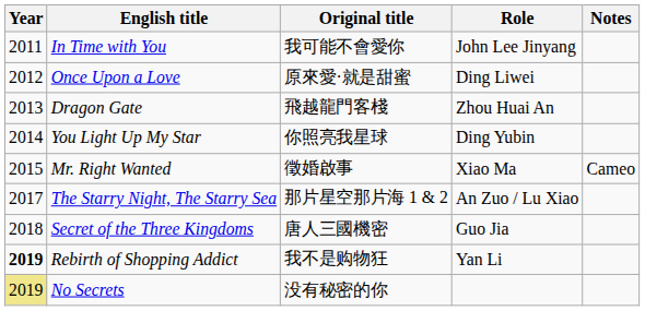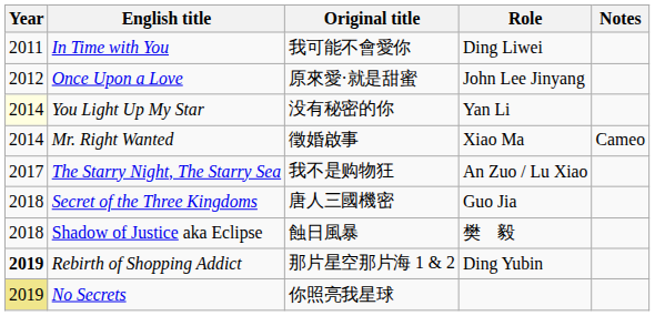In Time with You | Role: John Lee Jinyang -> Ding Liwei
Once Upon a Love | Role: Ding Liwei -> John Lee Jinyang
- row: 2013 | Dragon Gate | 飛越龍門客棧 | Zhou Huai An
You Light Up My Star | Year: no background -> lightyellow background
You Light Up My Star | Original title: 你照亮我星球 -> 没有秘密的你
You Light Up My Star | Role: Ding Yubin -> Yan Li
Mr. Right Wanted | Year: 2015 -> 2014
The Starry Night, The Starry Sea | Original title: 那片星空那片海 1 & 2 -> 我不是购物狂
+ row: 2018 | Shadow of Justice aka Eclipse | 蝕日風暴 | 樊 毅
Rebirth of Shopping Addict | Original title: 我不是购物狂 -> 那片星空那片海 1 & 2
Rebirth of Shopping Addict | Role: Yan Li -> Ding Yubin
No Secrets | Original title: 没有秘密的你 -> 你照亮我星球
